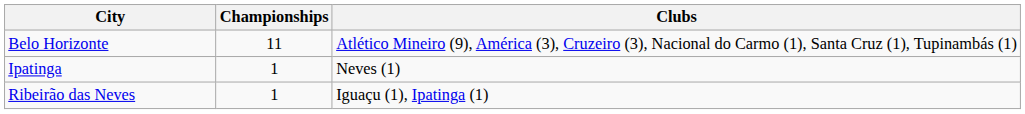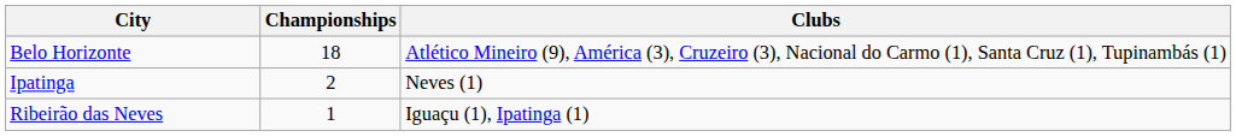Belo Horizonte | Championships: 11 -> 18
Ipatinga | Championships: 1 -> 2
